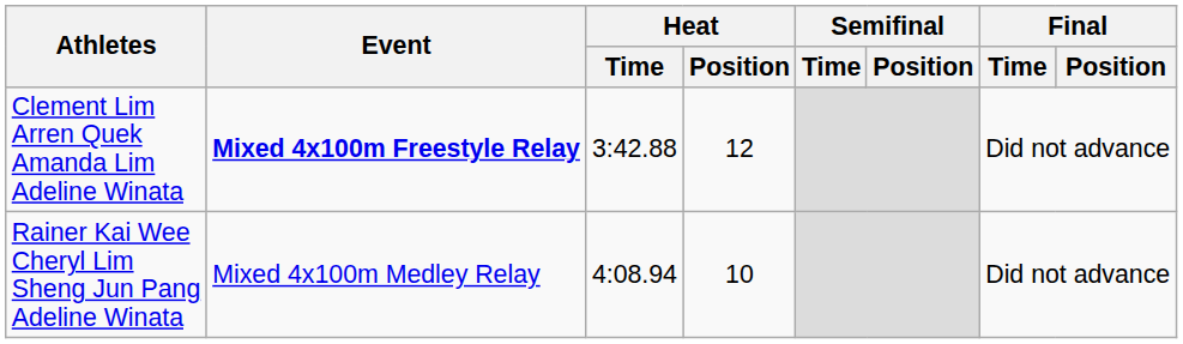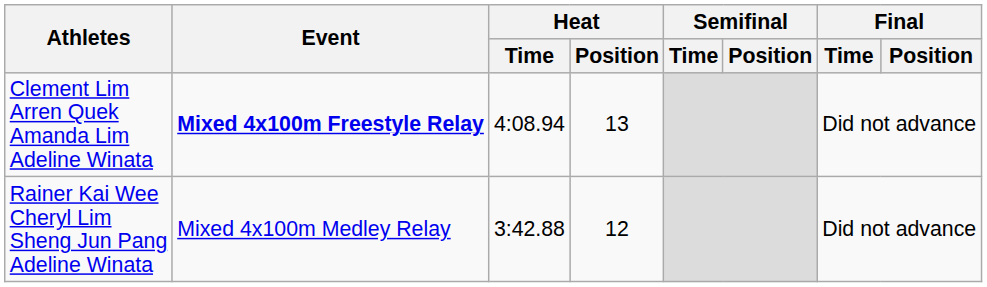Clement Lim Arren Quek Amanda Lim Adeline Winata | Heat / Time: 3:42.88 -> 4:08.94
Clement Lim Arren Quek Amanda Lim Adeline Winata | Heat / Position: 12 -> 13
Rainer Kai Wee Cheryl Lim Sheng Jun Pang Adeline Winata | Heat / Time: 4:08.94 -> 3:42.88
Rainer Kai Wee Cheryl Lim Sheng Jun Pang Adeline Winata | Heat / Position: 10 -> 12
